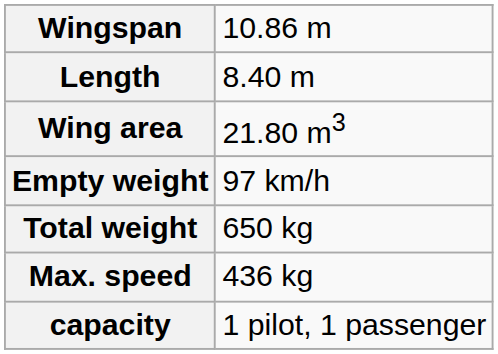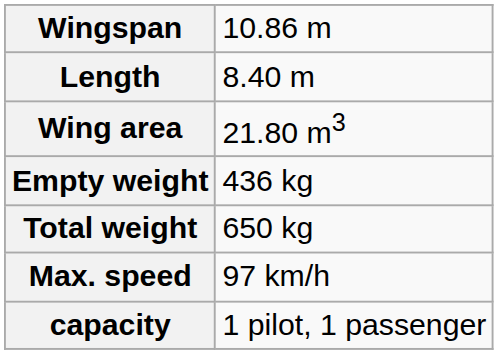Empty weight | column 2: 97 km/h -> 436 kg
Max. speed | column 2: 436 kg -> 97 km/h
